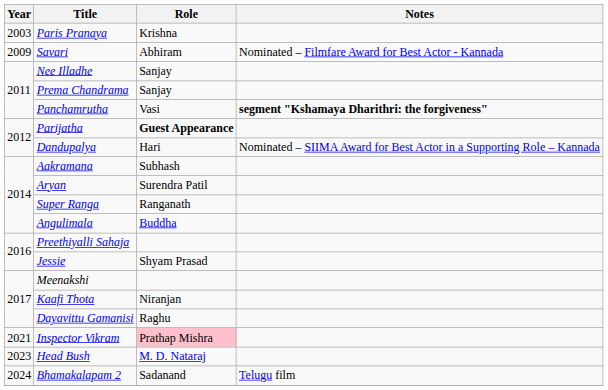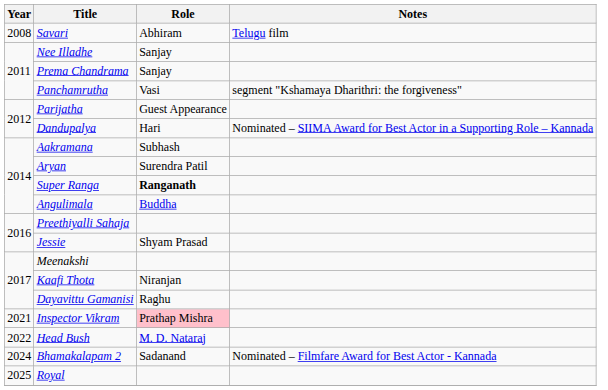- row: 2003 | Paris Pranaya | Krishna
Savari | Year: 2009 -> 2008
Savari | Notes: Nominated – Filmfare Award for Best Actor - Kannada -> Telugu film
Panchamrutha | Notes: bold -> normal
Parijatha | Role: bold -> normal
Super Ranga | Role: normal -> bold
Head Bush | Year: 2023 -> 2022
Bhamakalapam 2 | Notes: Telugu film -> Nominated – Filmfare Award for Best Actor - Kannada
+ row: 2025 | Royal
